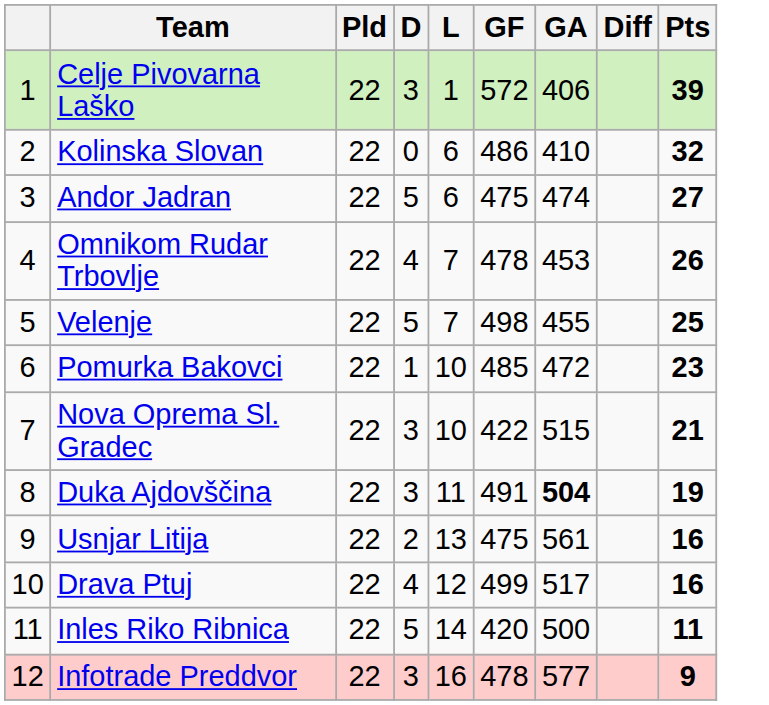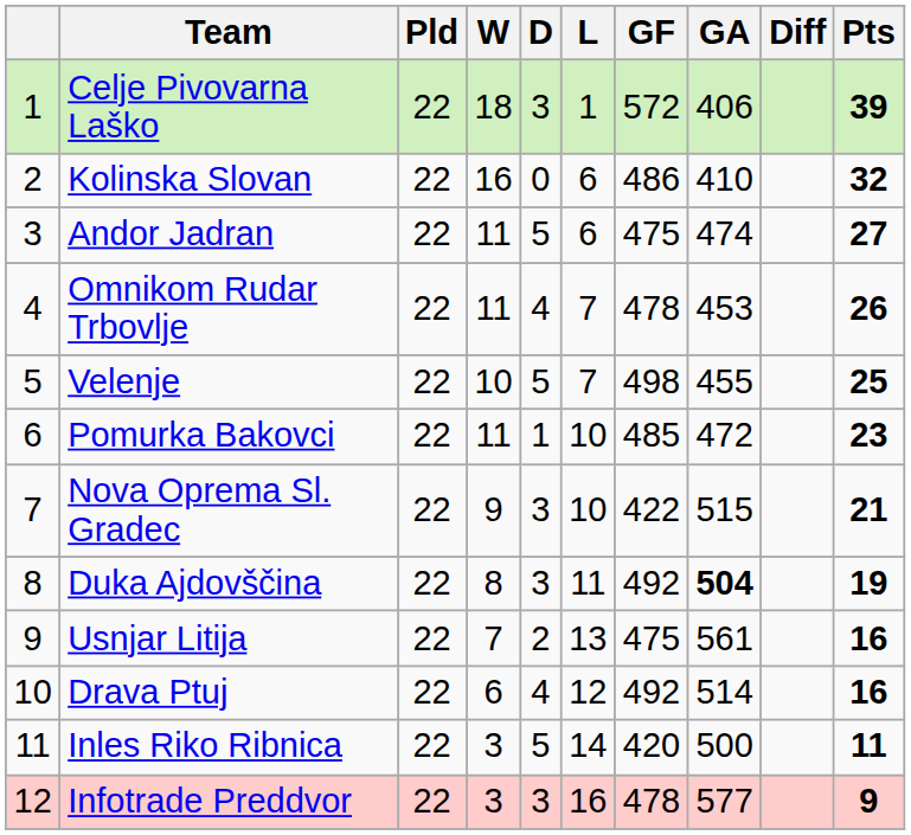+ column: W | 18 | 16 | 11 | 11 | 10 | 11 | 9 | 8 | 7 | 6 | 3 | 3
Duka Ajdovščina | GF: 491 -> 492
Drava Ptuj | GF: 499 -> 492
Drava Ptuj | GA: 517 -> 514
